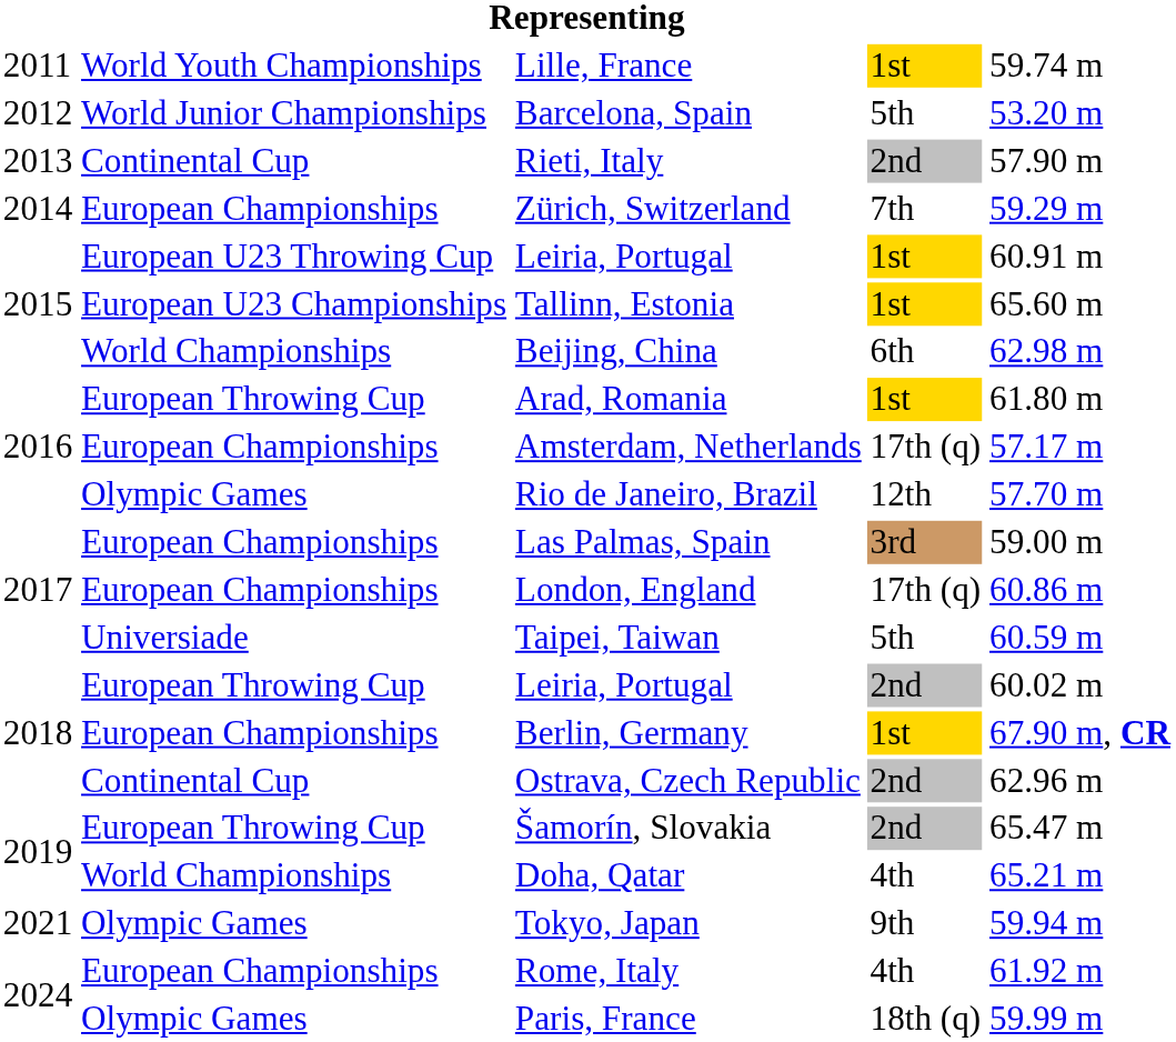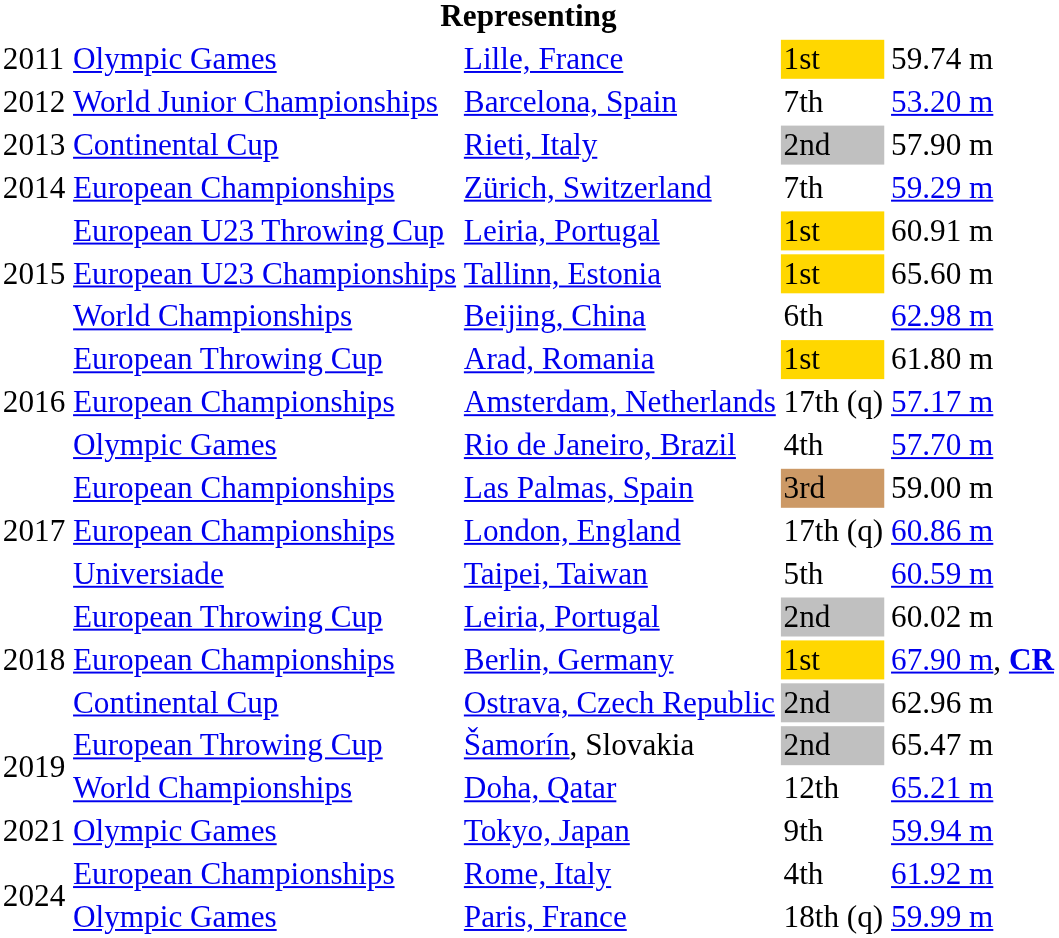Lille, France | column 2: World Youth Championships -> Olympic Games
Barcelona, Spain | column 4: 5th -> 7th
Rio de Janeiro, Brazil | column 4: 12th -> 4th
Doha, Qatar | column 4: 4th -> 12th
